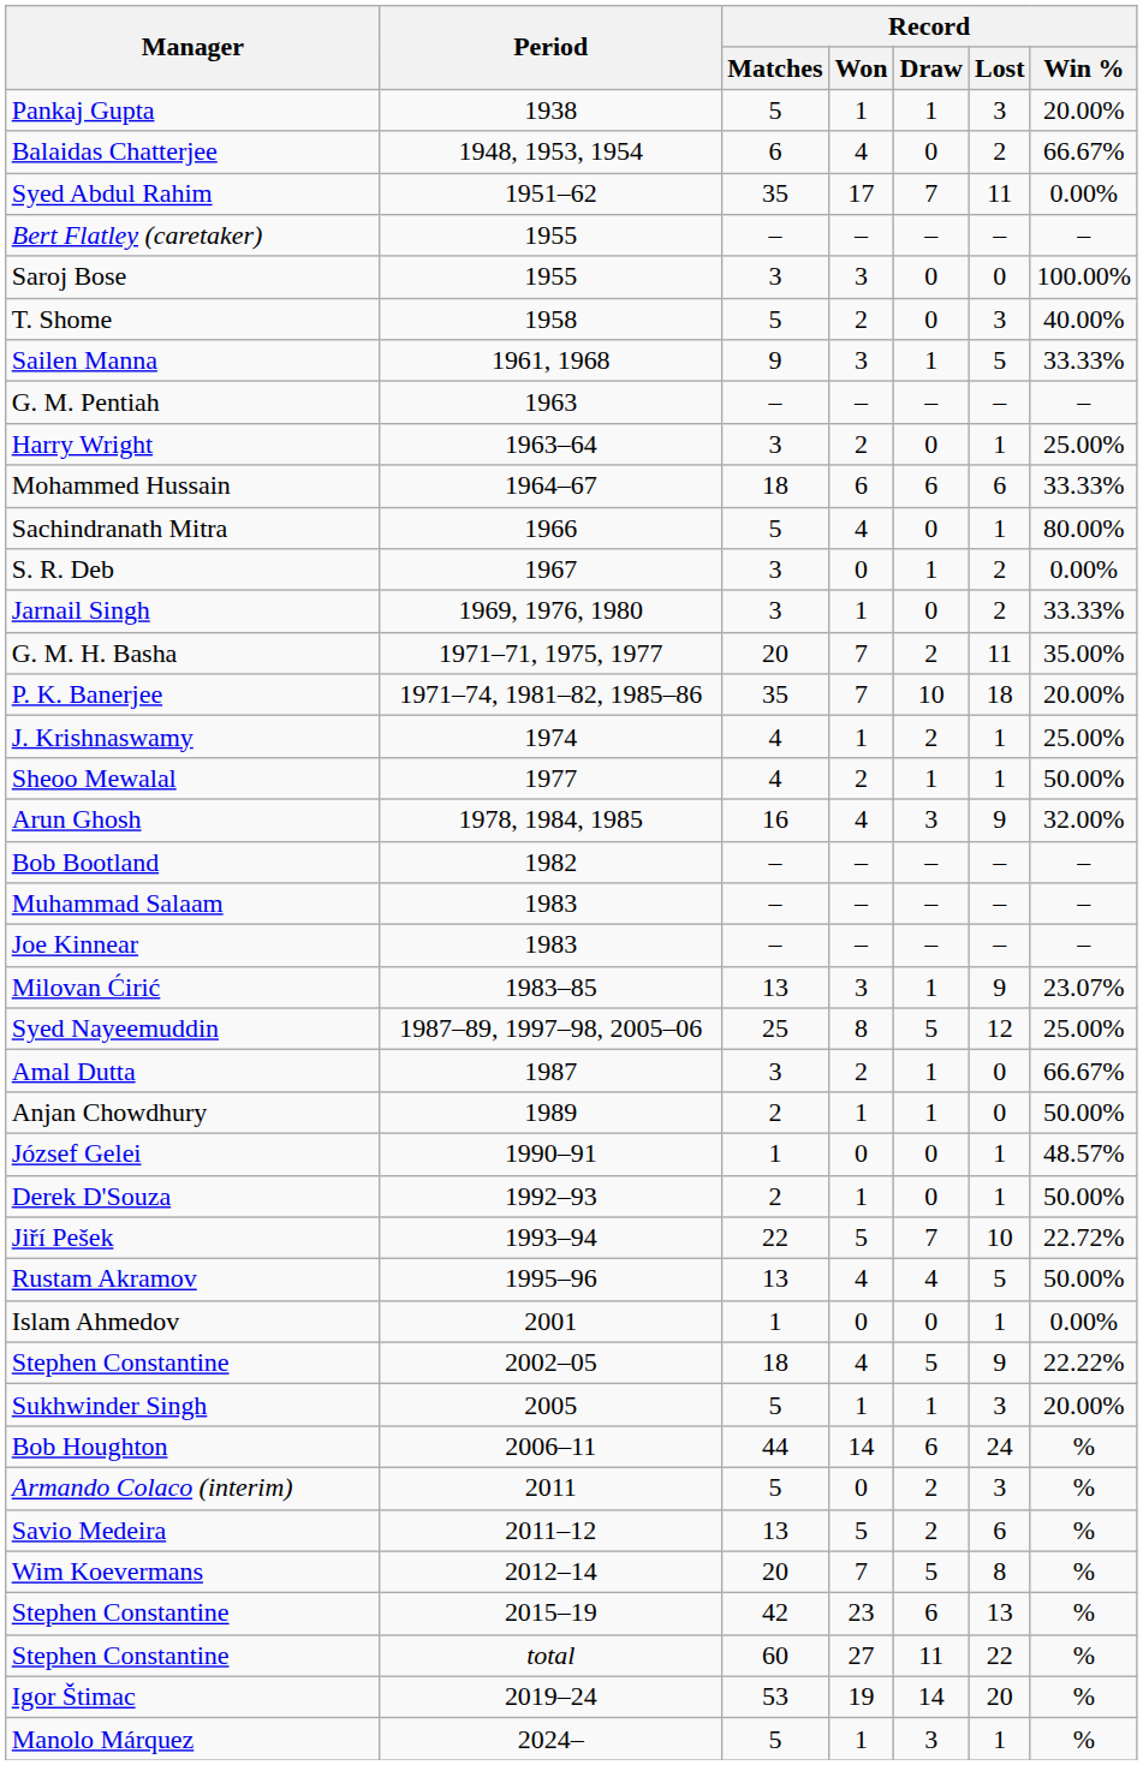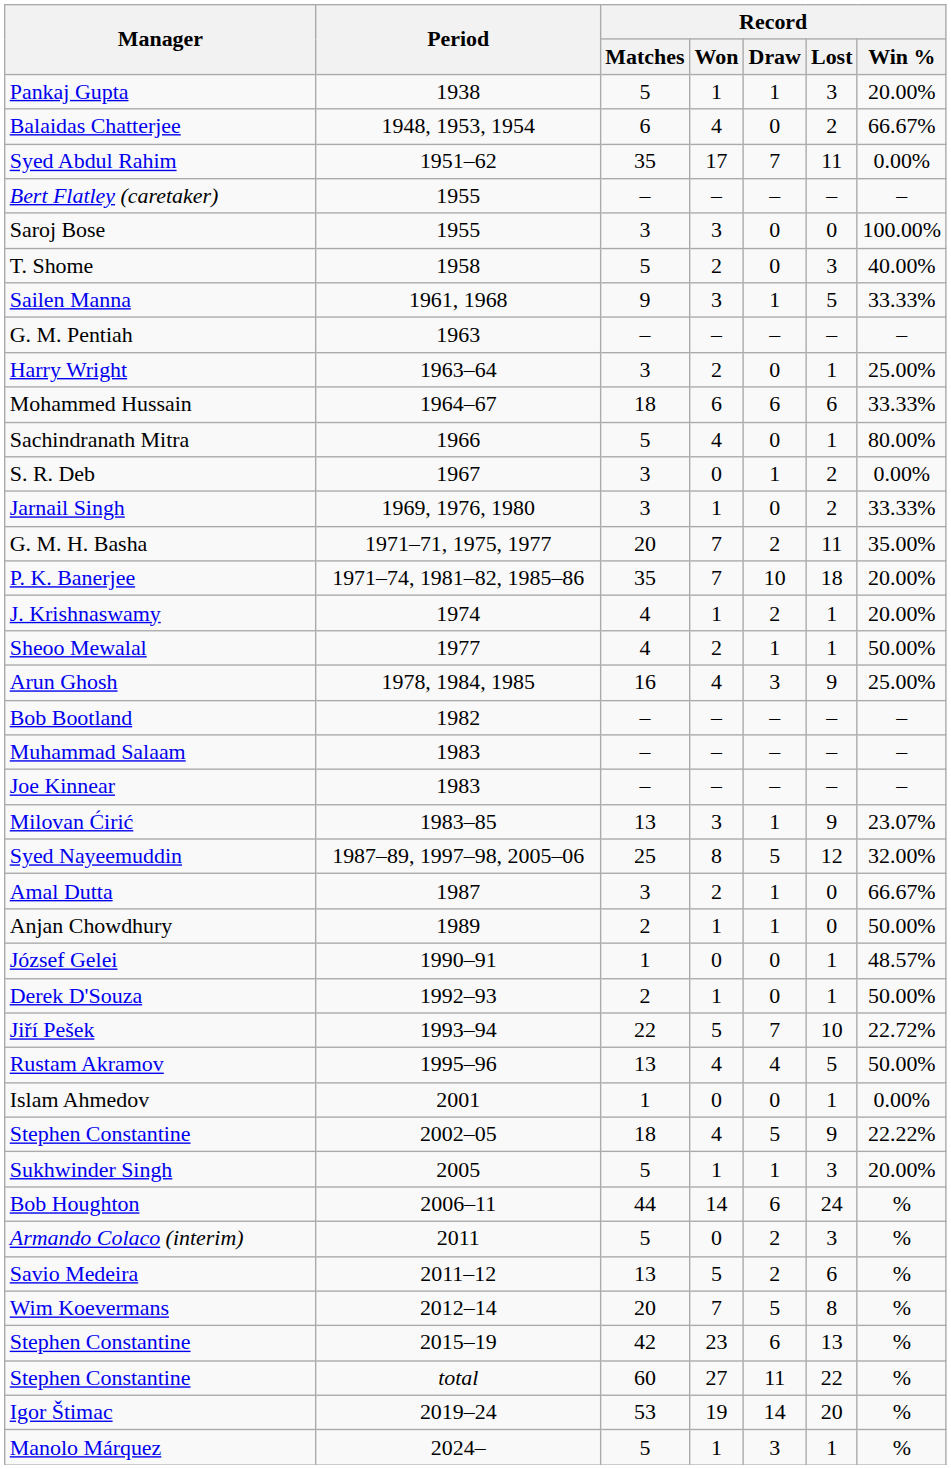J. Krishnaswamy | Record / Win %: 25.00% -> 20.00%
Arun Ghosh | Record / Win %: 32.00% -> 25.00%
Syed Nayeemuddin | Record / Win %: 25.00% -> 32.00%
